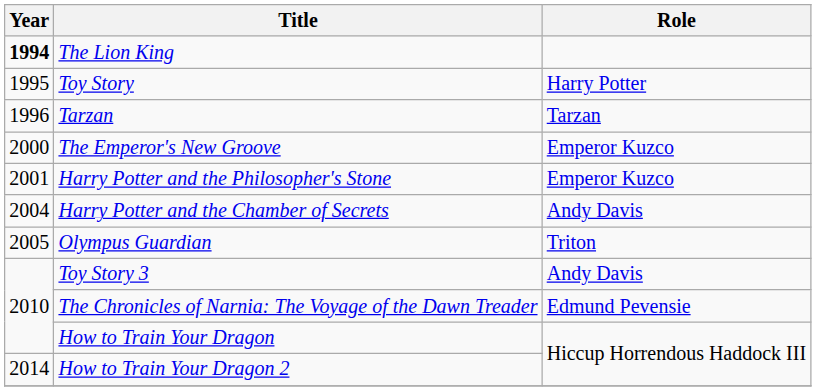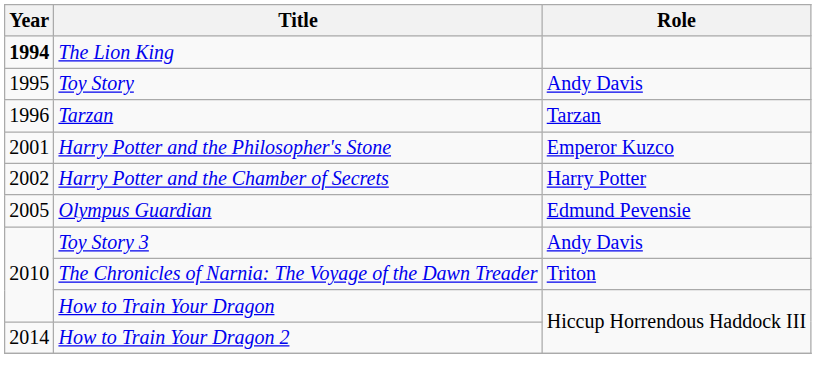Toy Story | Role: Harry Potter -> Andy Davis
- row: 2000 | The Emperor's New Groove | Emperor Kuzco
Harry Potter and the Chamber of Secrets | Year: 2004 -> 2002
Harry Potter and the Chamber of Secrets | Role: Andy Davis -> Harry Potter
Olympus Guardian | Role: Triton -> Edmund Pevensie
The Chronicles of Narnia: The Voyage of the Dawn Treader | Role: Edmund Pevensie -> Triton
